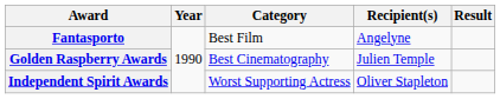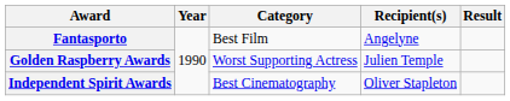Golden Raspberry Awards | Category: Best Cinematography -> Worst Supporting Actress
Independent Spirit Awards | Category: Worst Supporting Actress -> Best Cinematography
